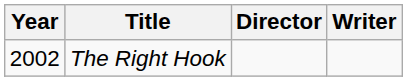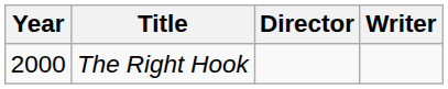The Right Hook | Year: 2002 -> 2000
